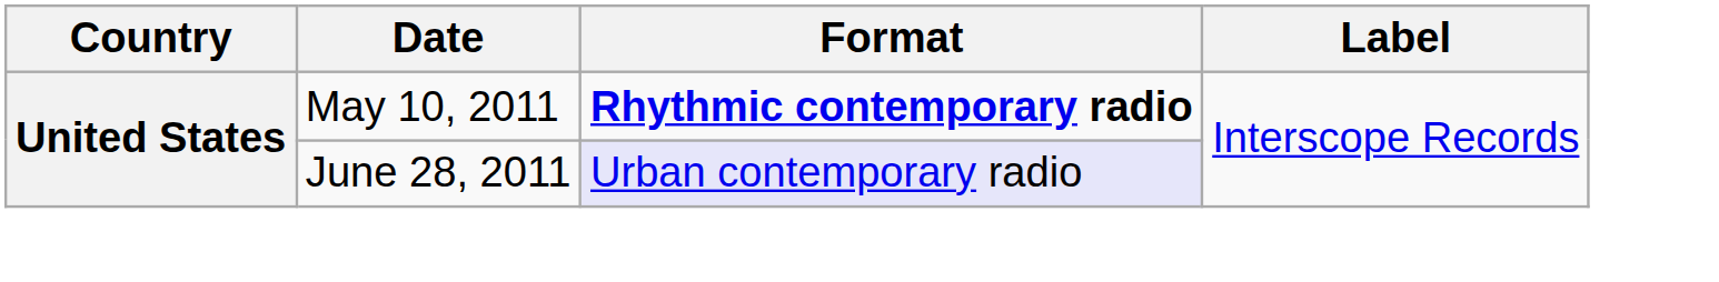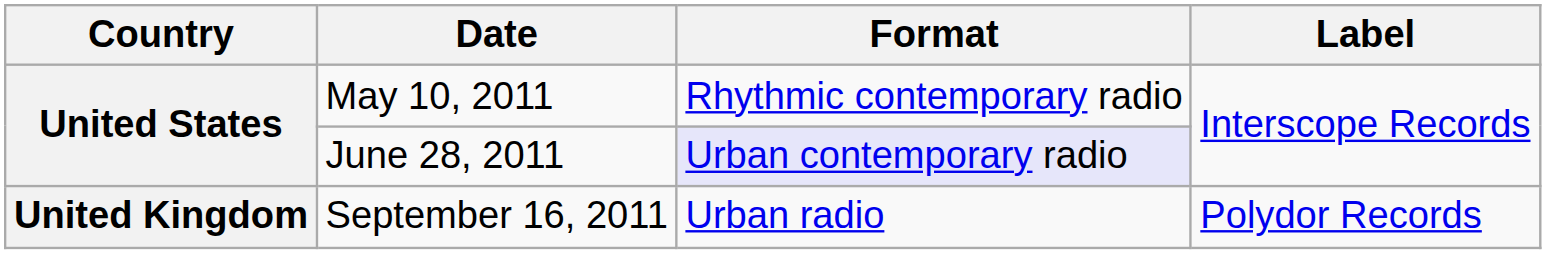May 10, 2011 | Format: bold -> normal
+ row: United Kingdom | September 16, 2011 | Urban radio | Polydor Records
